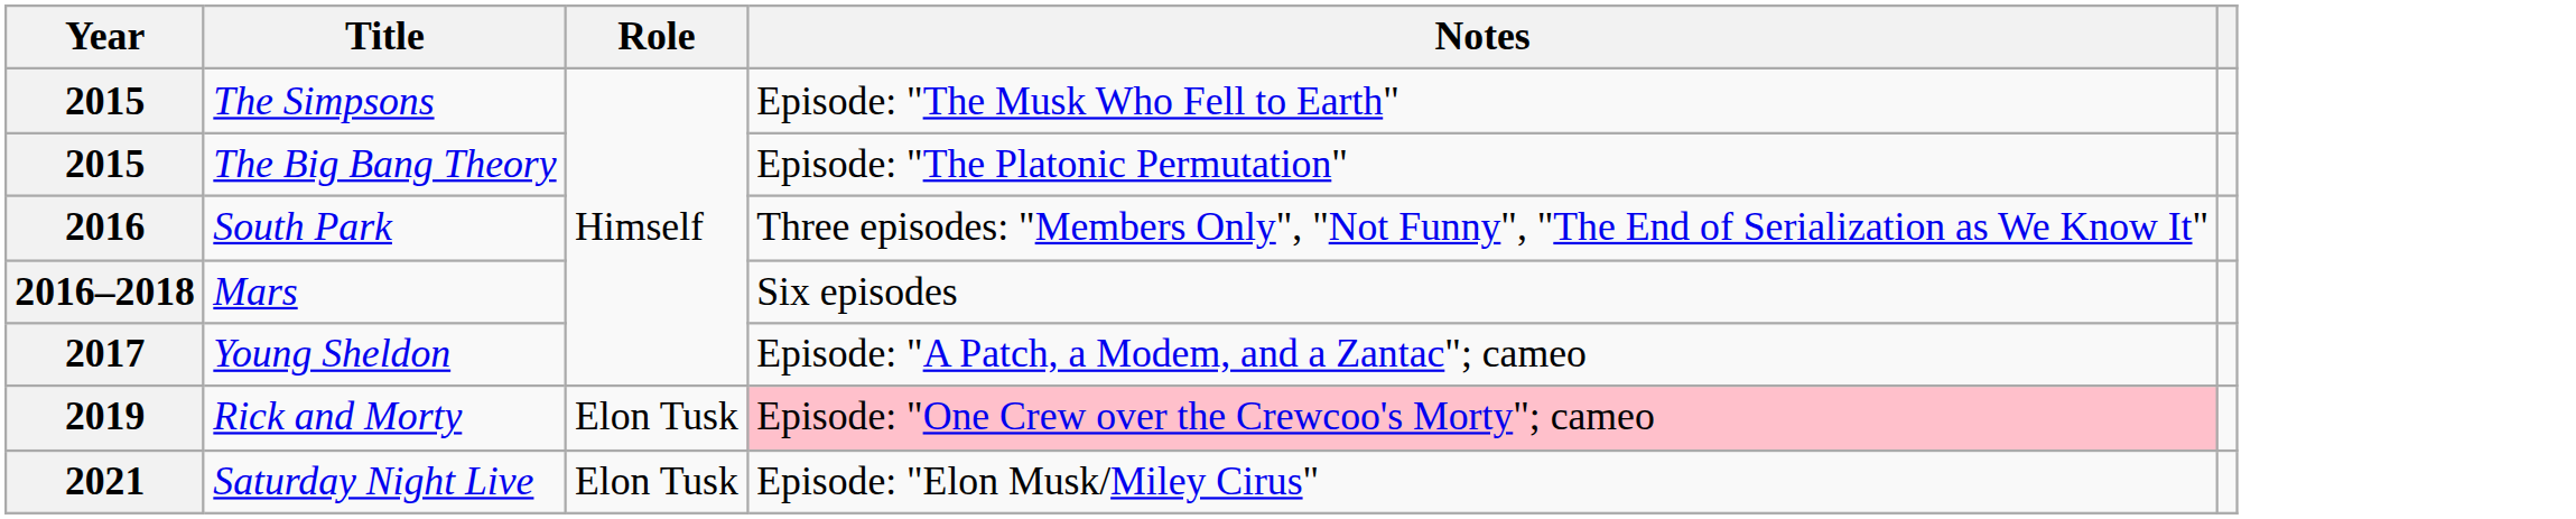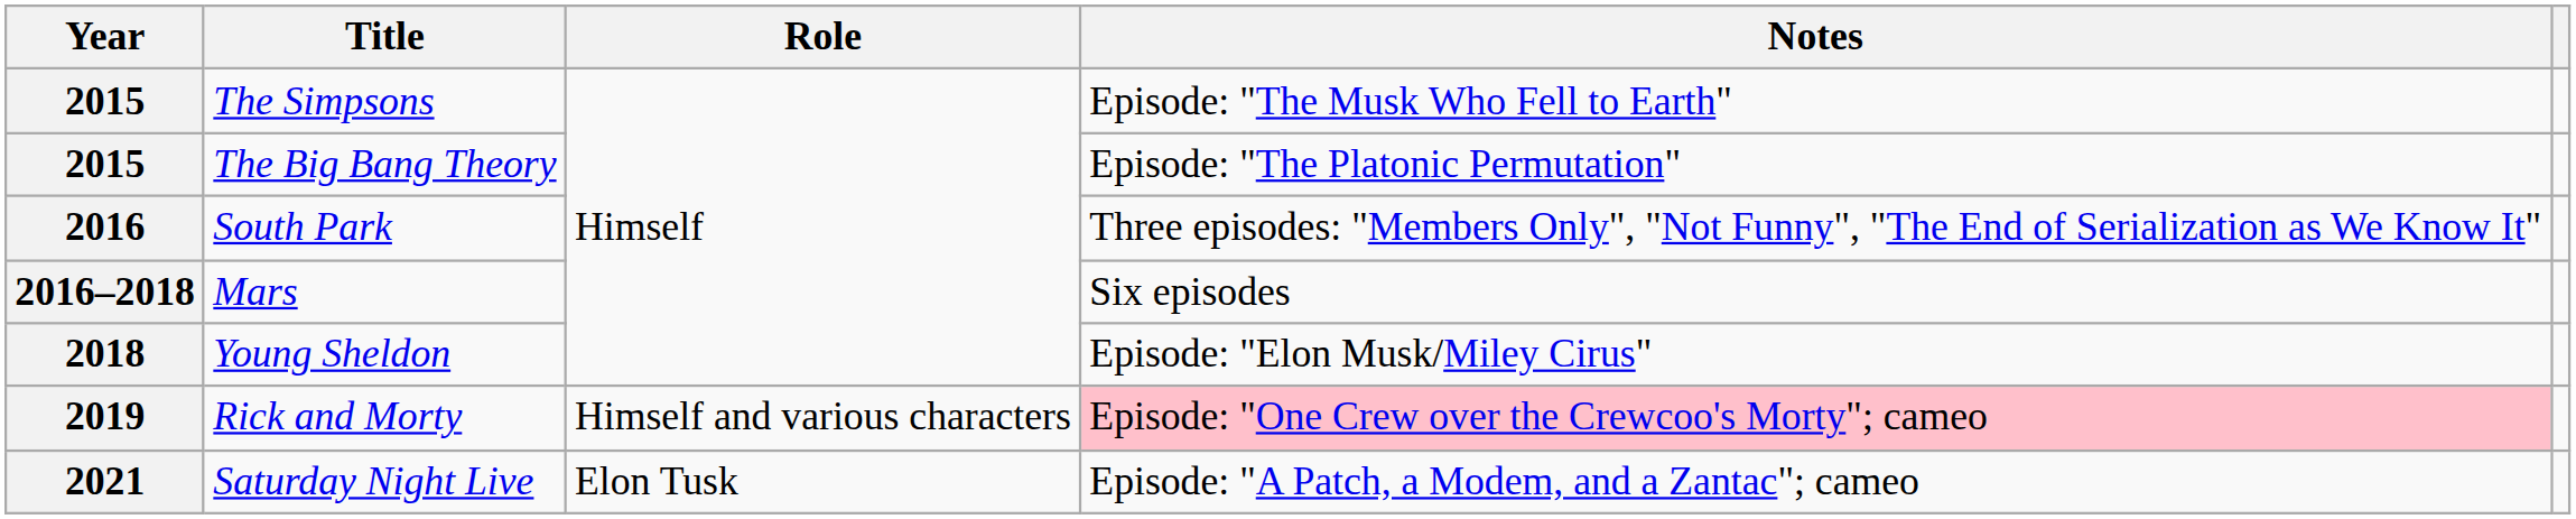Young Sheldon | Year: 2017 -> 2018
Young Sheldon | Notes: Episode: "A Patch, a Modem, and a Zantac"; cameo -> Episode: "Elon Musk/Miley Cirus"
Rick and Morty | Role: Elon Tusk -> Himself and various characters
Saturday Night Live | Notes: Episode: "Elon Musk/Miley Cirus" -> Episode: "A Patch, a Modem, and a Zantac"; cameo
